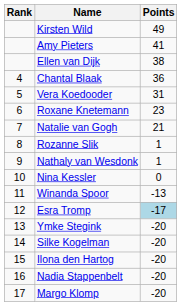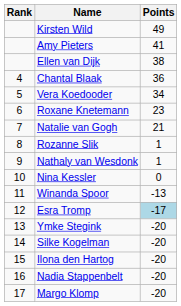Vera Koedooder | Points: 31 -> 34
